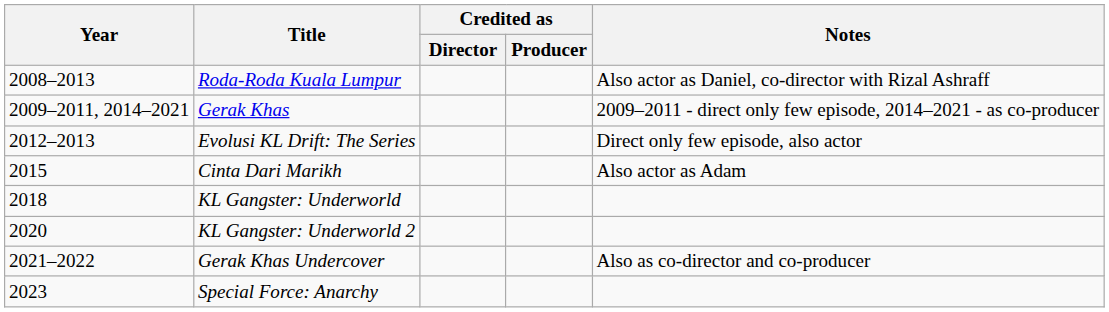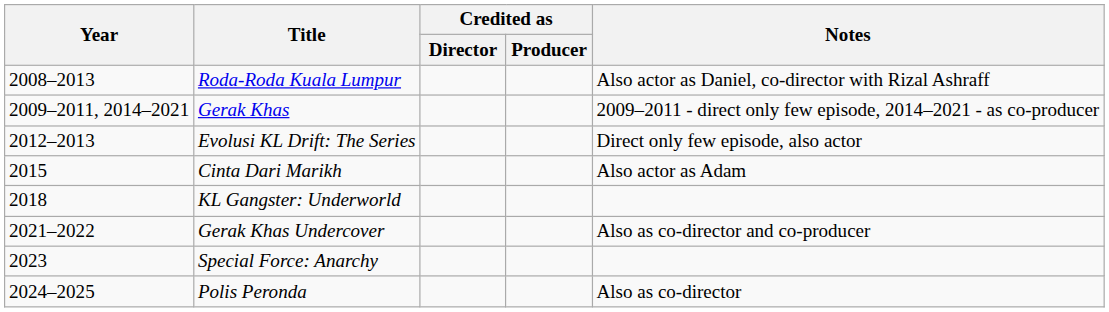- row: 2020 | KL Gangster: Underworld 2
+ row: 2024–2025 | Polis Peronda | Also as co-director
